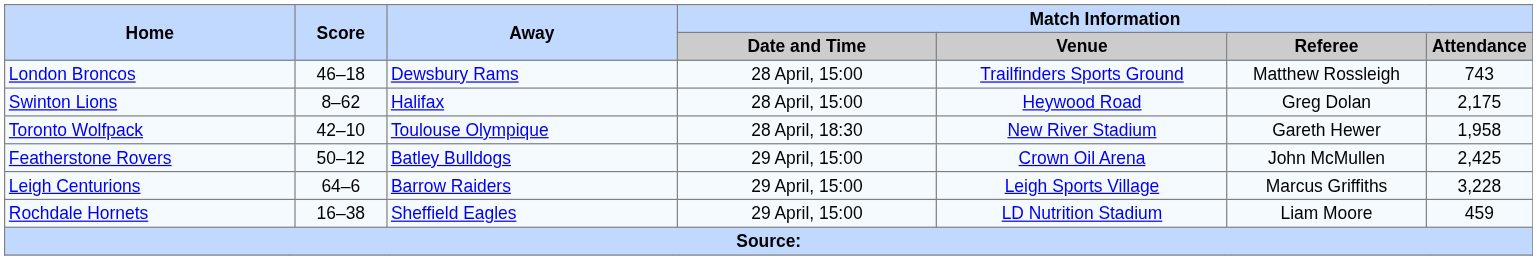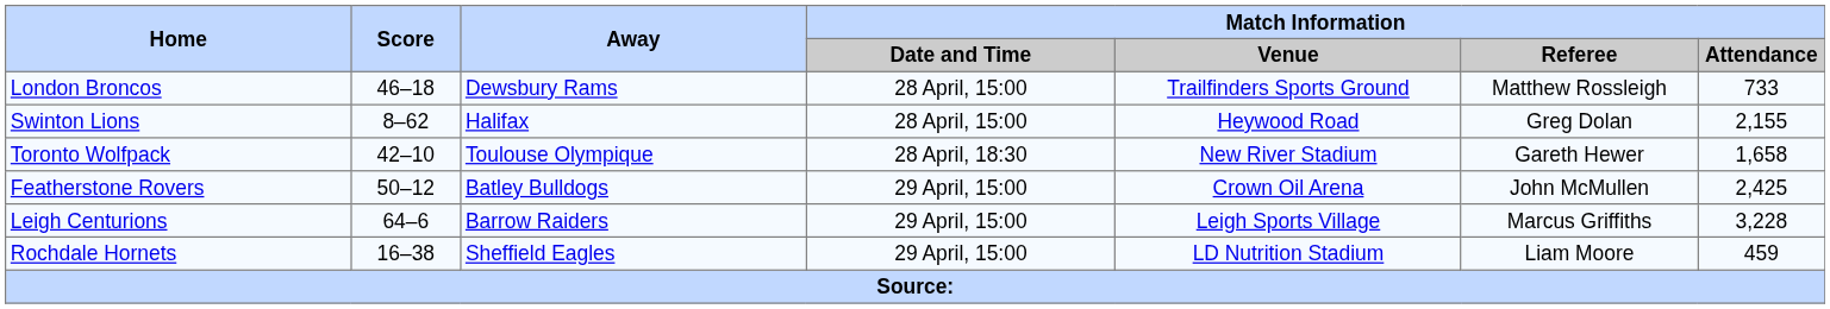London Broncos | Match Information / Attendance: 743 -> 733
Swinton Lions | Match Information / Attendance: 2,175 -> 2,155
Toronto Wolfpack | Match Information / Attendance: 1,958 -> 1,658
